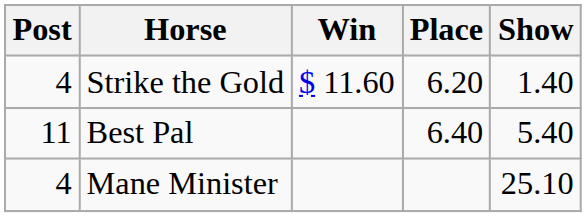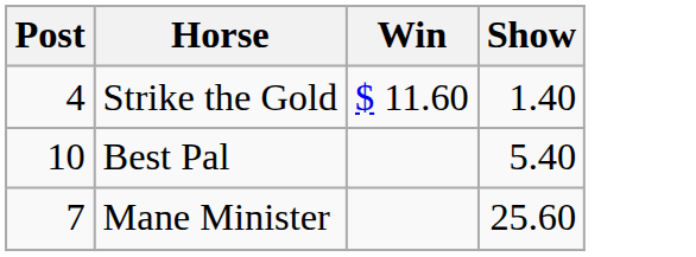- column: Place | 6.20 | 6.40
Best Pal | Post: 11 -> 10
Mane Minister | Post: 4 -> 7
Mane Minister | Show: 25.10 -> 25.60
